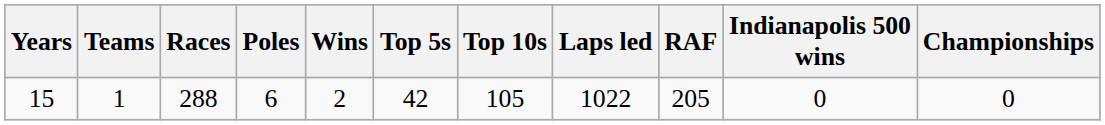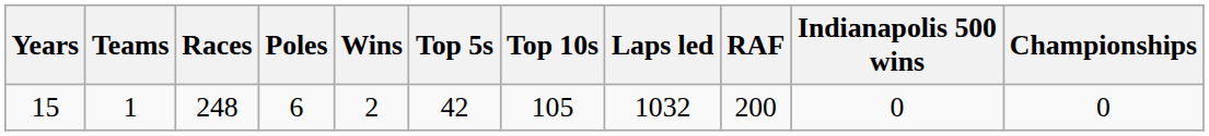15 | Races: 288 -> 248
15 | Laps led: 1022 -> 1032
15 | RAF: 205 -> 200
